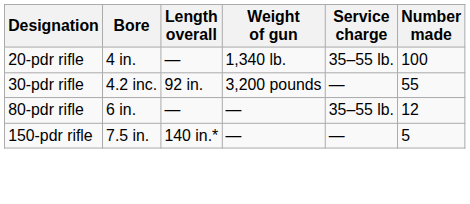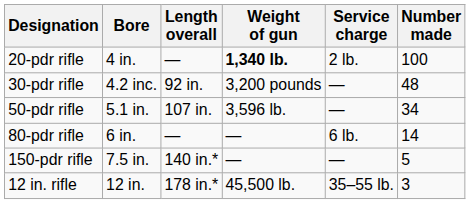20-pdr rifle | Weight of gun: normal -> bold
20-pdr rifle | Service charge: 35–55 lb. -> 2 lb.
30-pdr rifle | Number made: 55 -> 48
+ row: 50-pdr rifle | 5.1 in. | 107 in. | 3,596 lb. | — | 34
80-pdr rifle | Service charge: 35–55 lb. -> 6 lb.
80-pdr rifle | Number made: 12 -> 14
+ row: 12 in. rifle | 12 in. | 178 in.* | 45,500 lb. | 35–55 lb. | 3
